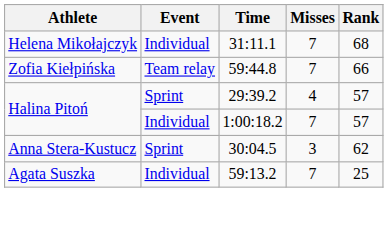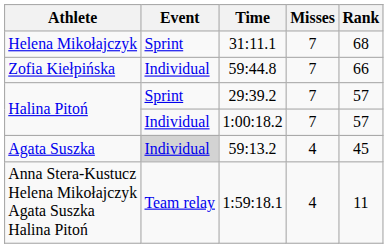31:11.1 | Event: Individual -> Sprint
59:44.8 | Event: Team relay -> Individual
29:39.2 | Misses: 4 -> 7
- row: Anna Stera-Kustucz | Sprint | 30:04.5 | 3 | 62
59:13.2 | Event: no background -> lightgrey background
59:13.2 | Misses: 7 -> 4
59:13.2 | Rank: 25 -> 45
+ row: Anna Stera-Kustucz Helena Mikołajczyk Agata Suszka Halina Pitoń | Team relay | 1:59:18.1 | 4 | 11
